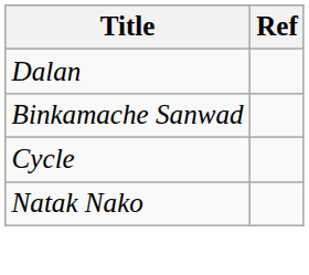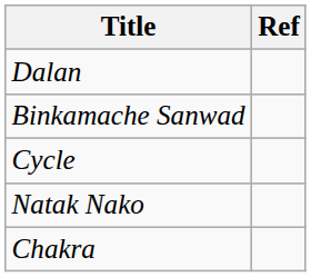+ row: Chakra
